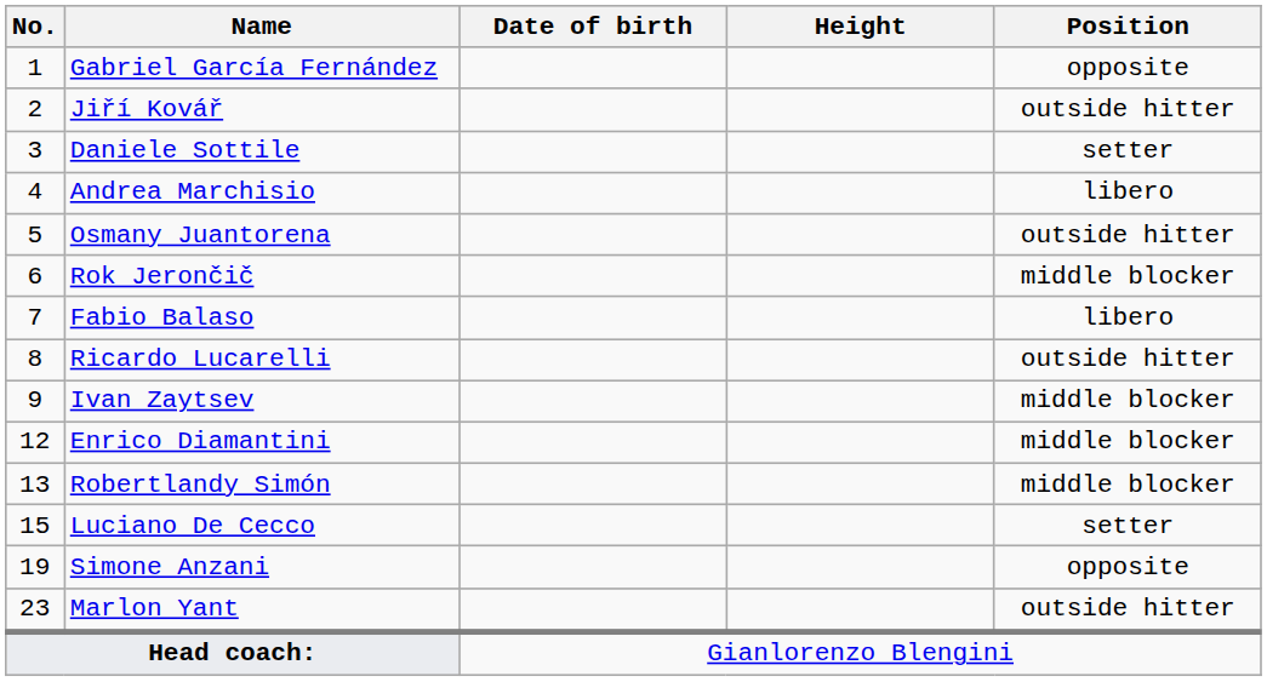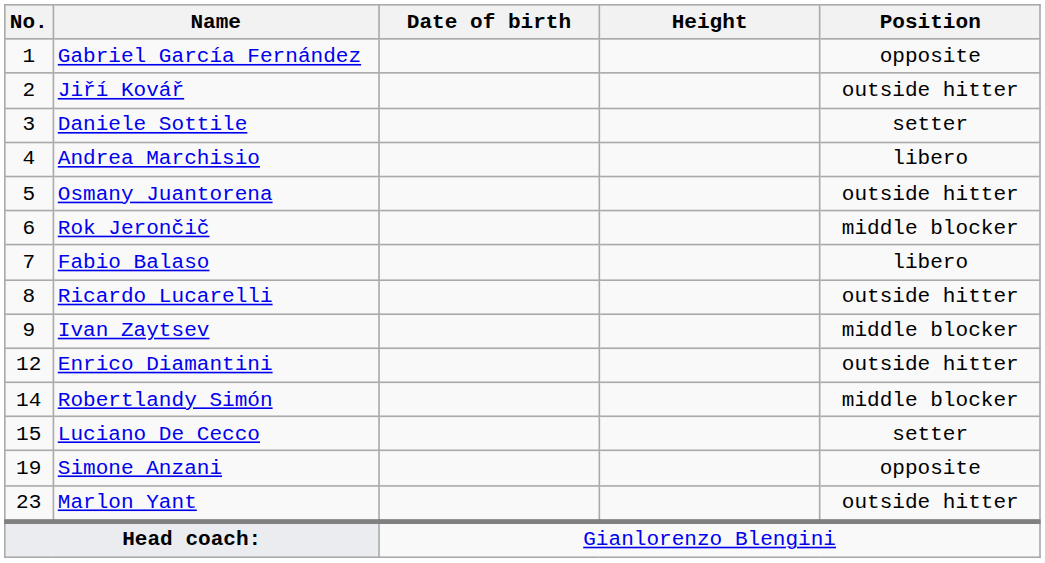Enrico Diamantini | Position: middle blocker -> outside hitter
Robertlandy Simón | No.: 13 -> 14
